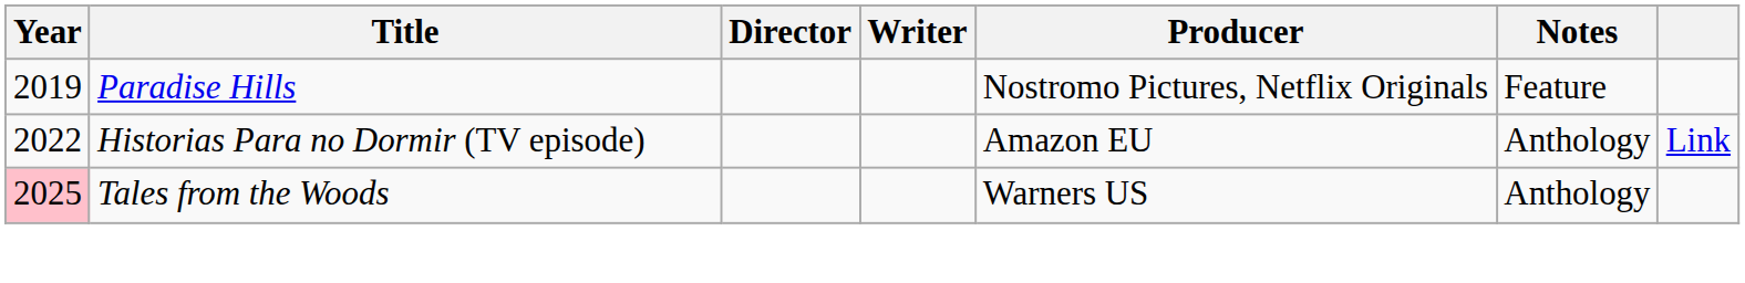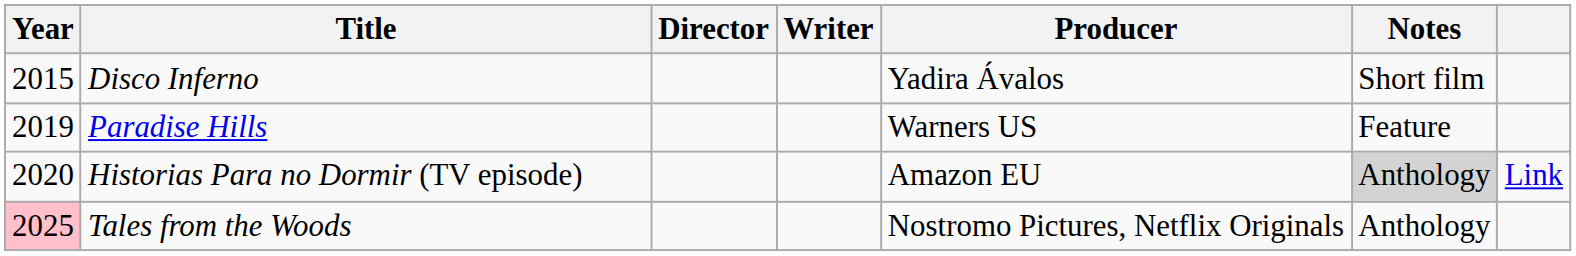+ row: 2015 | Disco Inferno | Yadira Ávalos | Short film
Paradise Hills | Producer: Nostromo Pictures, Netflix Originals -> Warners US
Historias Para no Dormir (TV episode) | Year: 2022 -> 2020
Historias Para no Dormir (TV episode) | Notes: no background -> lightgrey background
Tales from the Woods | Producer: Warners US -> Nostromo Pictures, Netflix Originals
